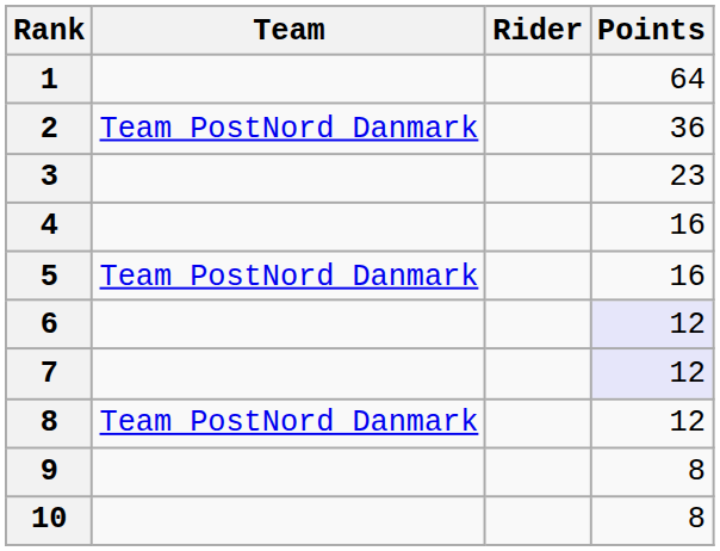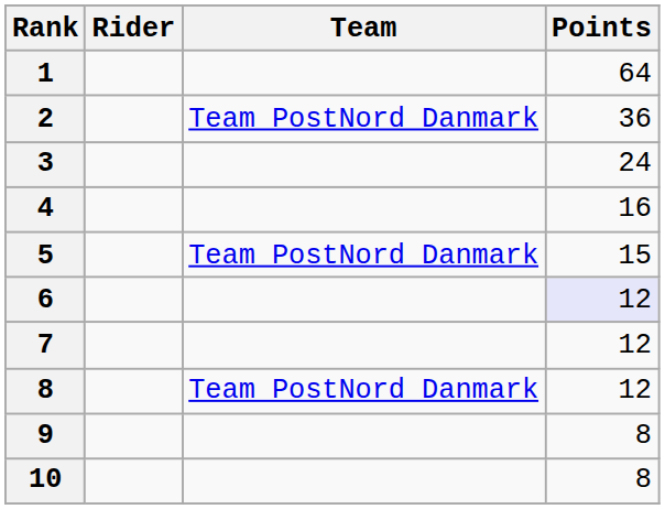columns swapped: Rider <-> Team
3 | Points: 23 -> 24
5 | Points: 16 -> 15
7 | Points: lavender background -> no background
